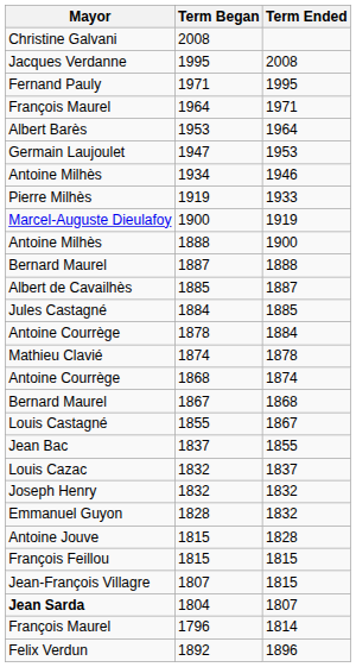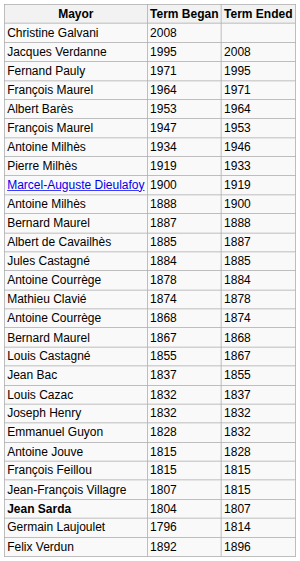1947 | Mayor: Germain Laujoulet -> François Maurel
1796 | Mayor: François Maurel -> Germain Laujoulet
